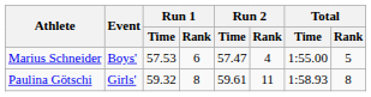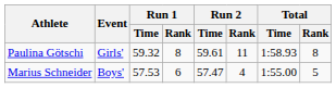rows swapped: Marius Schneider <-> Paulina Götschi
